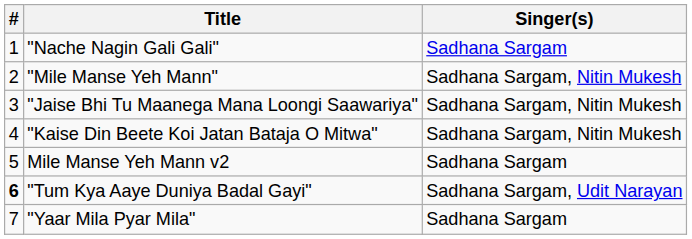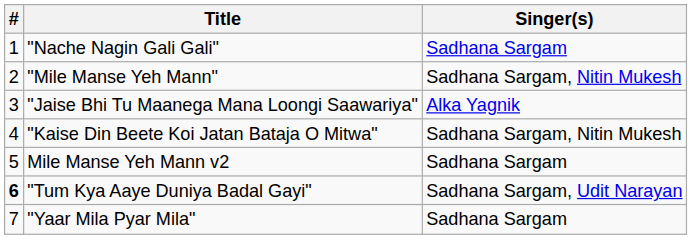"Jaise Bhi Tu Maanega Mana Loongi Saawariya" | Singer(s): Sadhana Sargam, Nitin Mukesh -> Alka Yagnik
